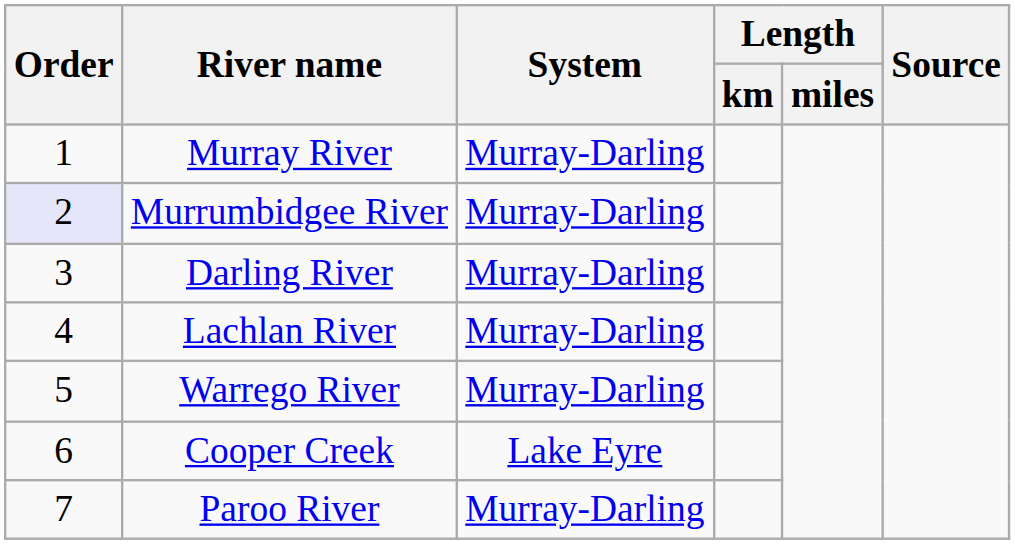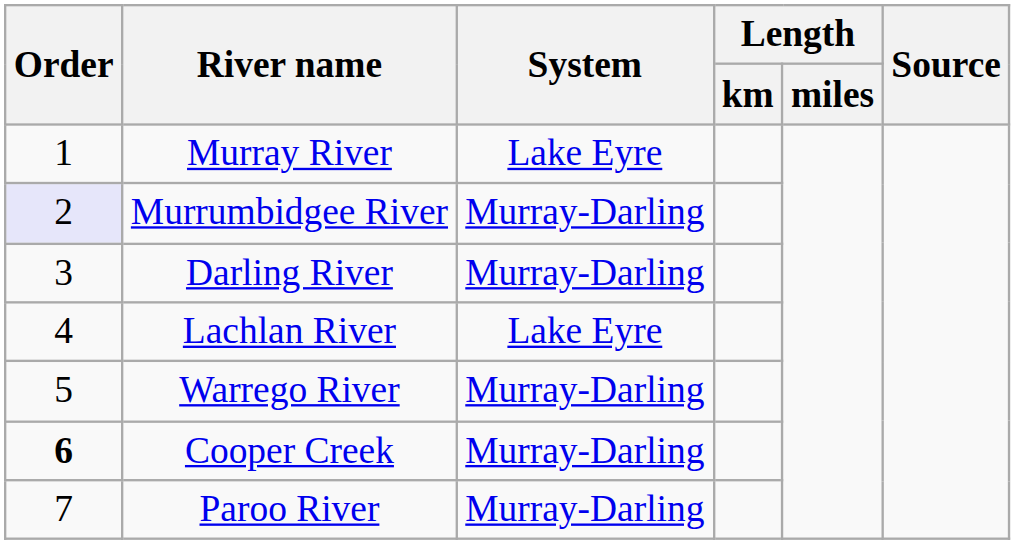Murray River | System: Murray-Darling -> Lake Eyre
Lachlan River | System: Murray-Darling -> Lake Eyre
Cooper Creek | Order: normal -> bold
Cooper Creek | System: Lake Eyre -> Murray-Darling
